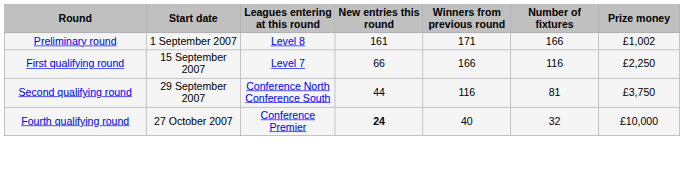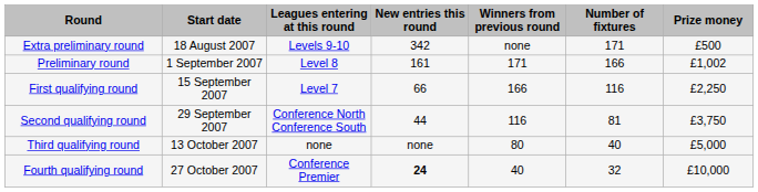+ row: Extra preliminary round | 18 August 2007 | Levels 9-10 | 342 | none | 171 | £500
+ row: Third qualifying round | 13 October 2007 | none | none | 80 | 40 | £5,000
